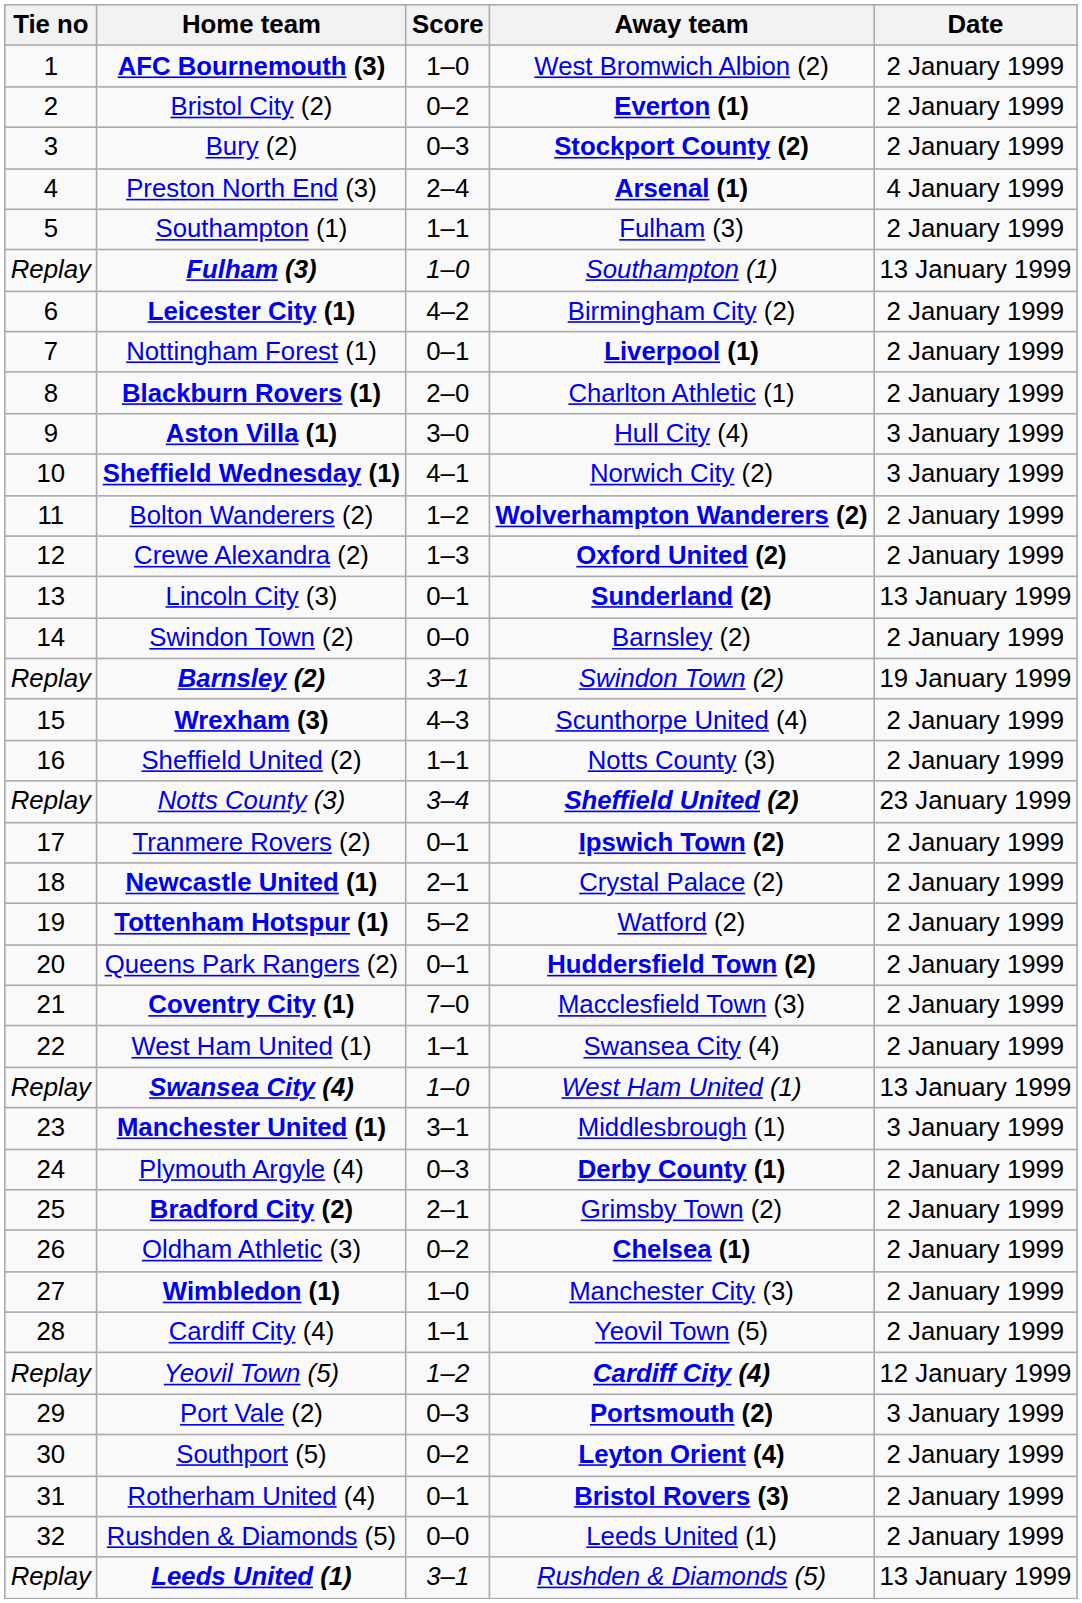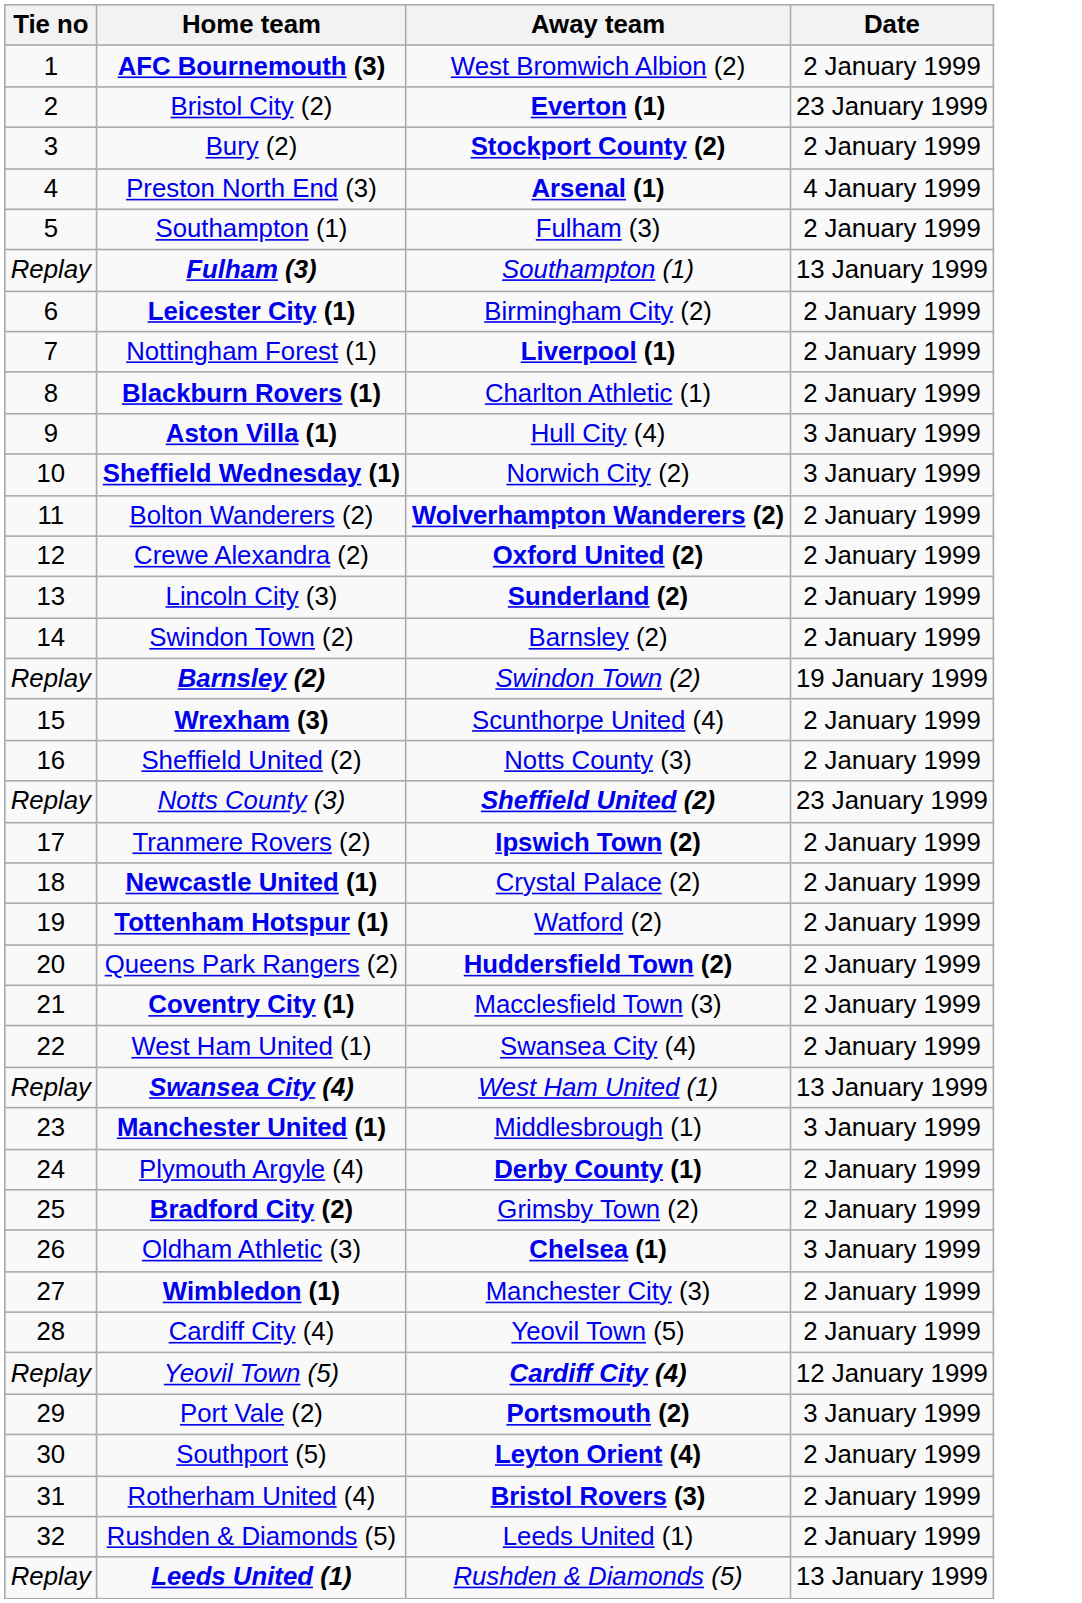- column: Score | 1–0 | 0–2 | 0–3 | 2–4 | 1–1 | 1–0 | 4–2 | 0–1 | 2–0 | 3–0 | 4–1 | 1–2 | 1–3 | 0–1 | 0–0 | 3–1 | 4–3 | 1–1 | 3–4 | 0–1 | 2–1 | 5–2 | 0–1 | 7–0 | 1–1 | 1–0 | 3–1 | 0–3 | 2–1 | 0–2 | 1–0 | 1–1 | 1–2 | 0–3 | 0–2 | 0–1 | 0–0 | 3–1
Bristol City (2) | Date: 2 January 1999 -> 23 January 1999
Lincoln City (3) | Date: 13 January 1999 -> 2 January 1999
Oldham Athletic (3) | Date: 2 January 1999 -> 3 January 1999
